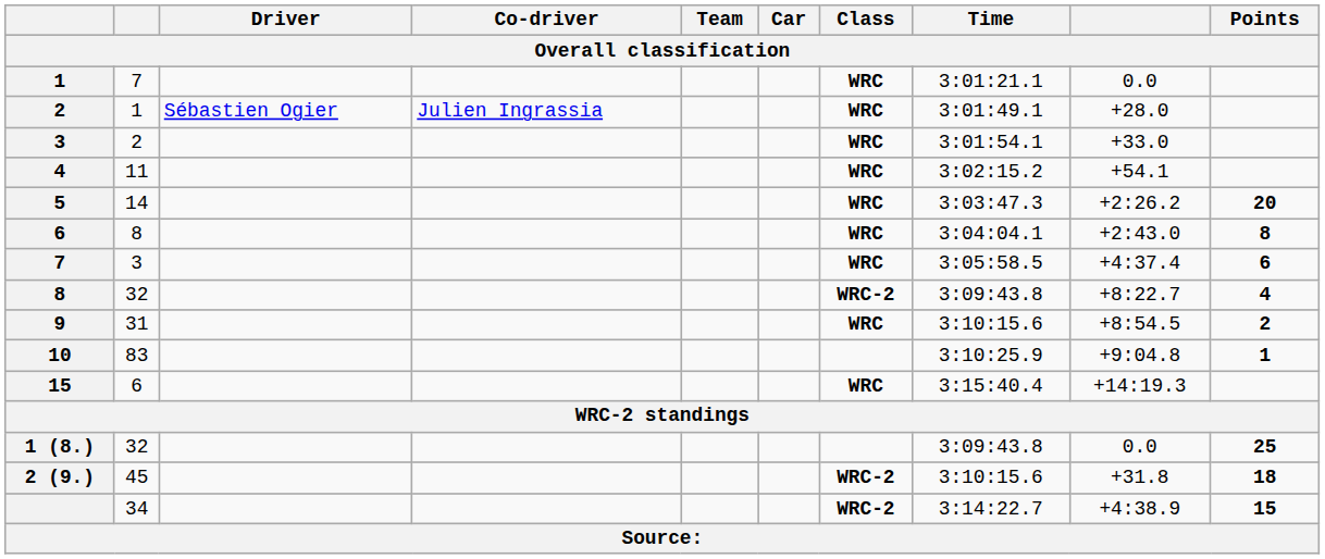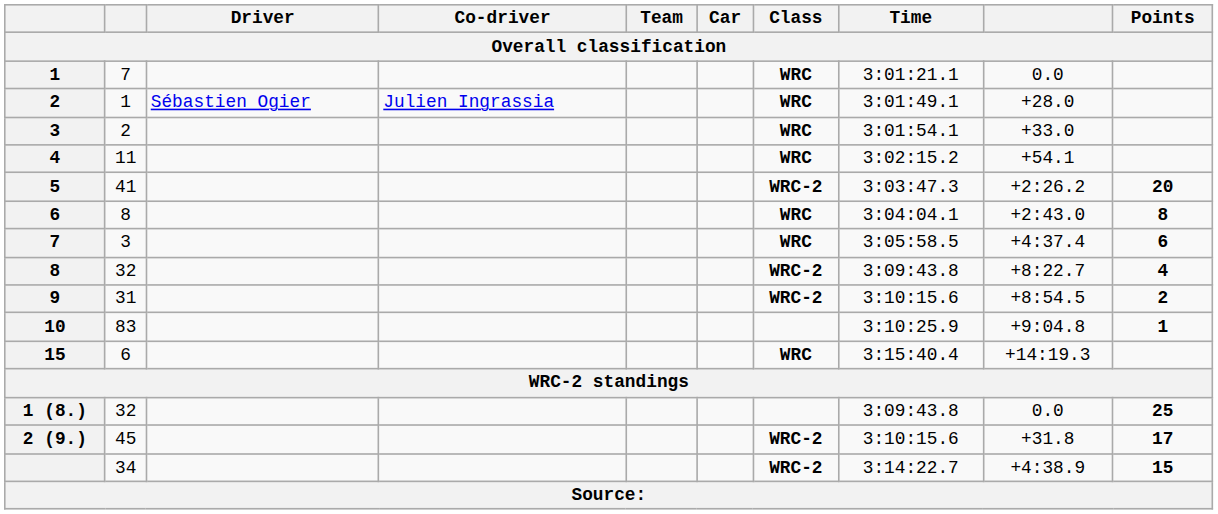5 | column 2: 14 -> 41
5 | Class: WRC -> WRC-2
9 | Class: WRC -> WRC-2
2 (9.) | Points: 18 -> 17
